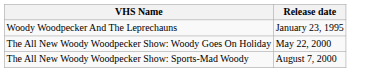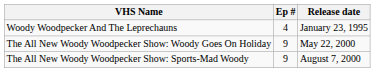+ column: Ep # | 4 | 9 | 9
